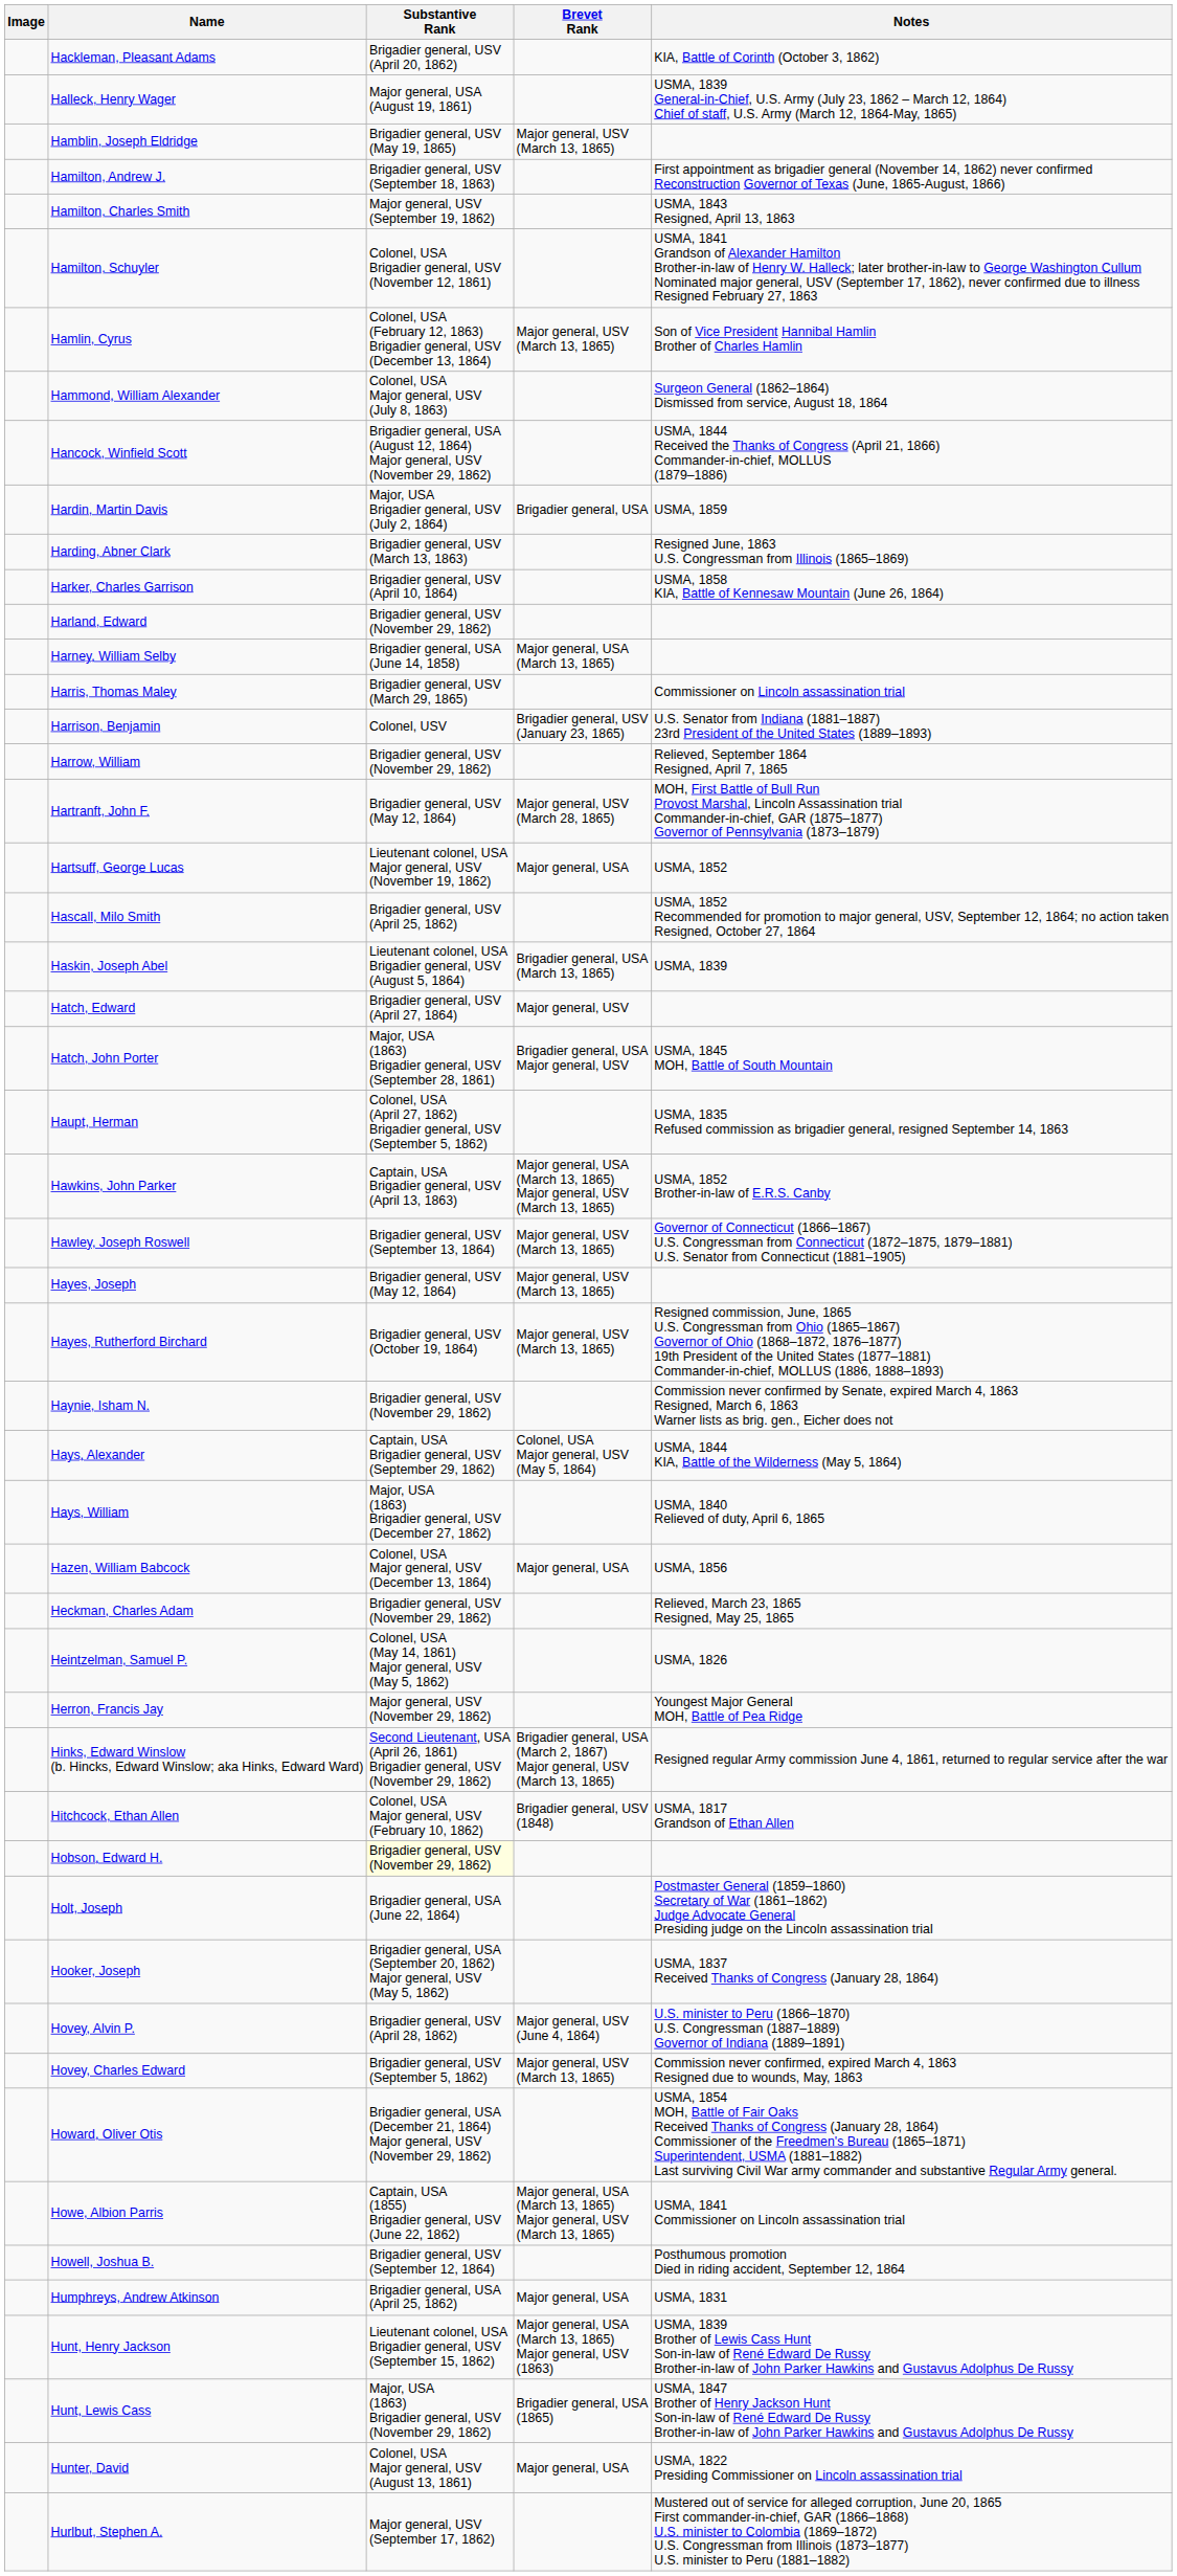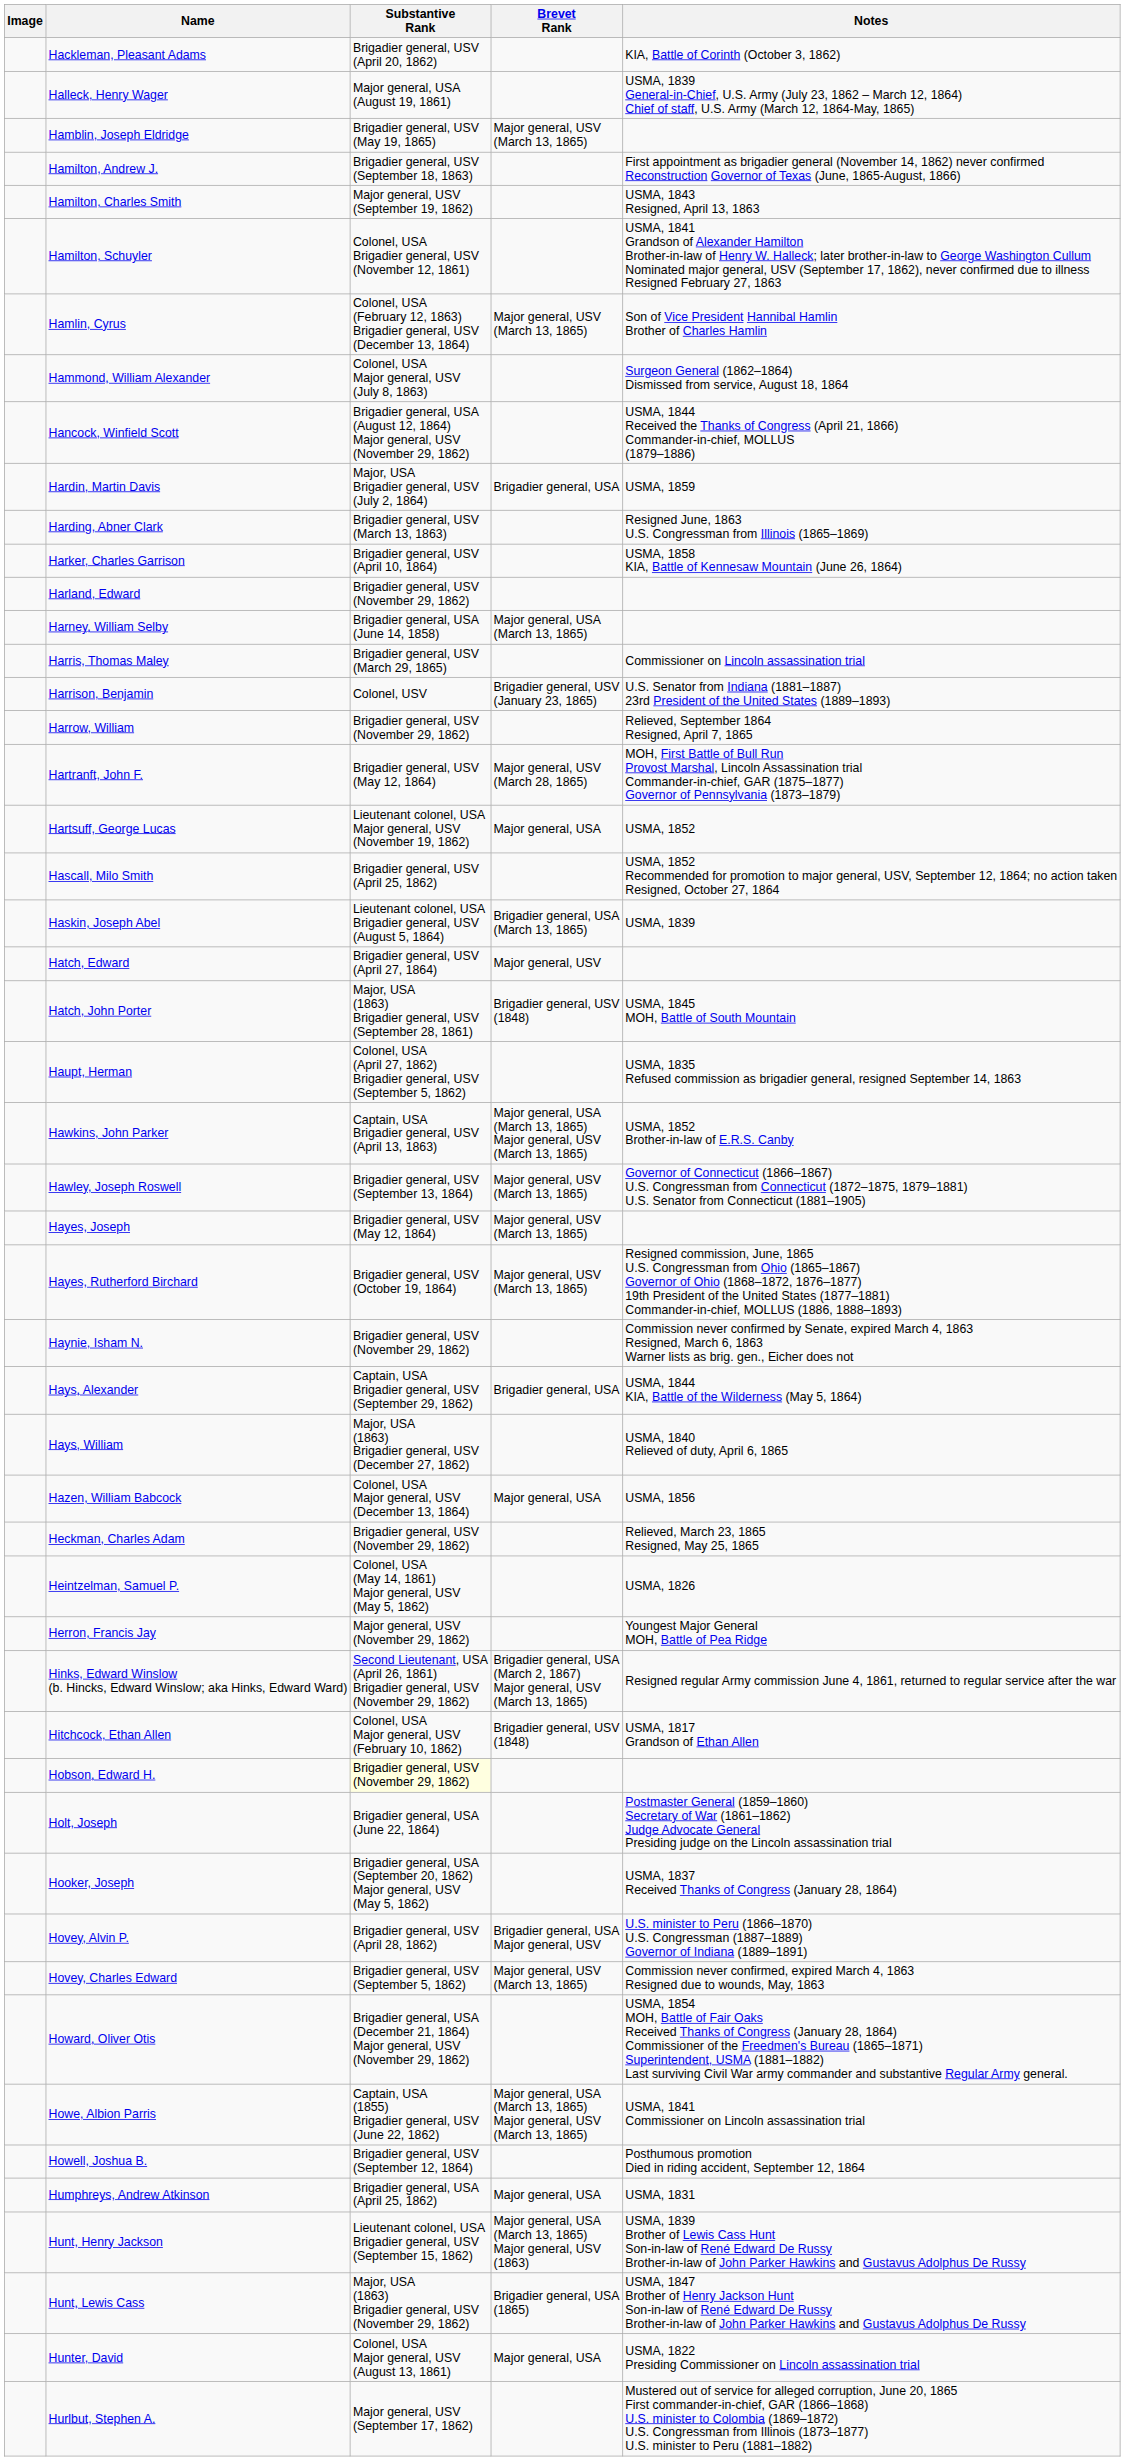Hatch, John Porter | Brevet Rank: Brigadier general, USA Major general, USV -> Brigadier general, USV (1848)
Hays, Alexander | Brevet Rank: Colonel, USA Major general, USV (May 5, 1864) -> Brigadier general, USA
Hovey, Alvin P. | Brevet Rank: Major general, USV (June 4, 1864) -> Brigadier general, USA Major general, USV
